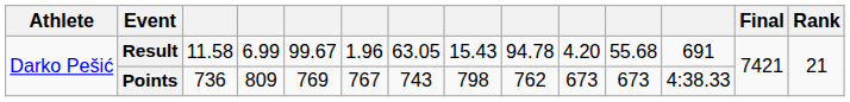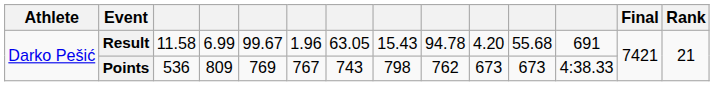Points | column 3: 736 -> 536
